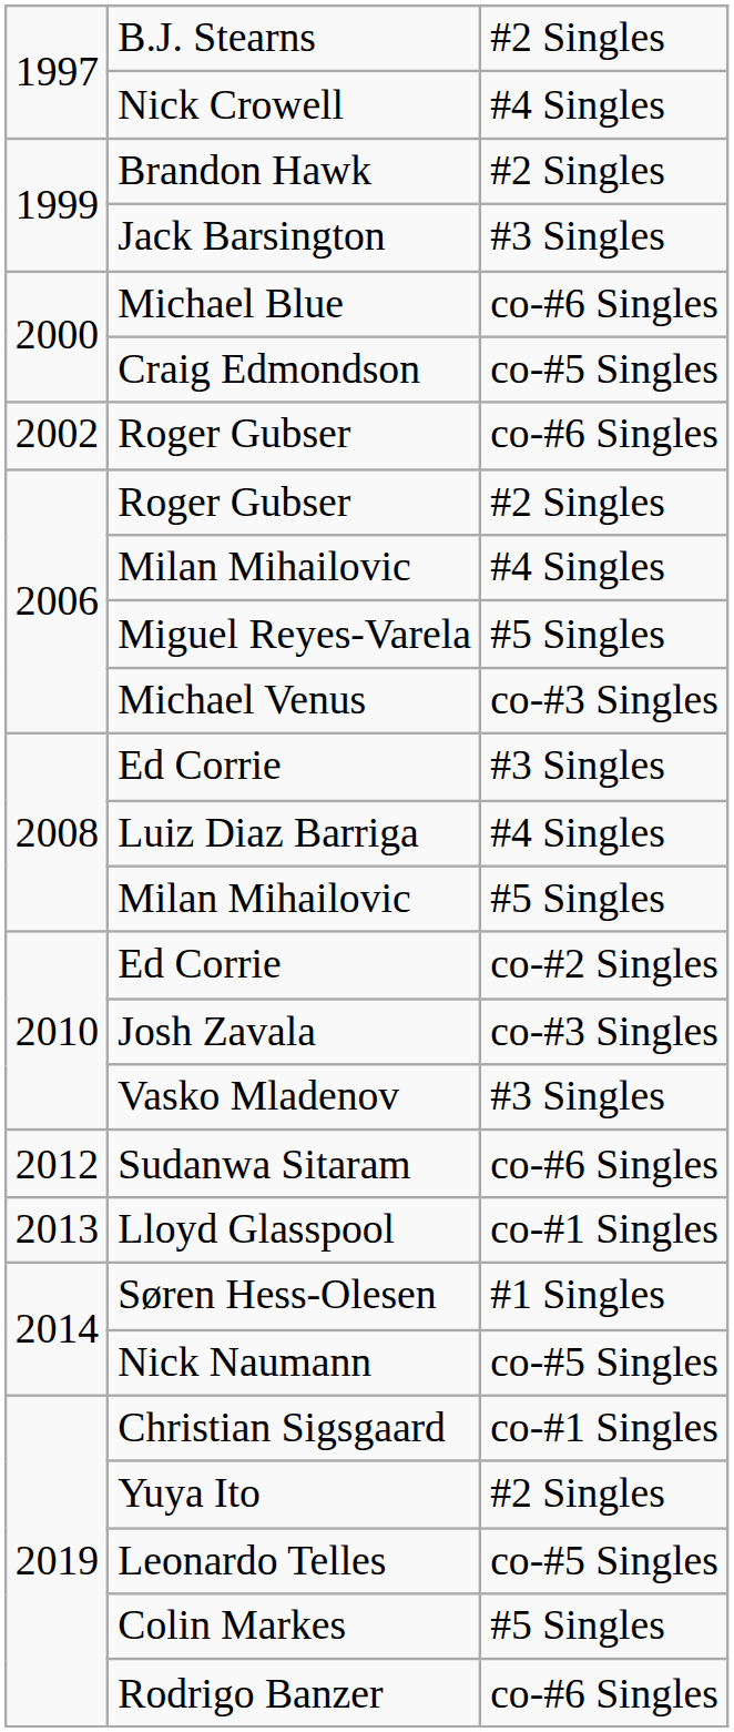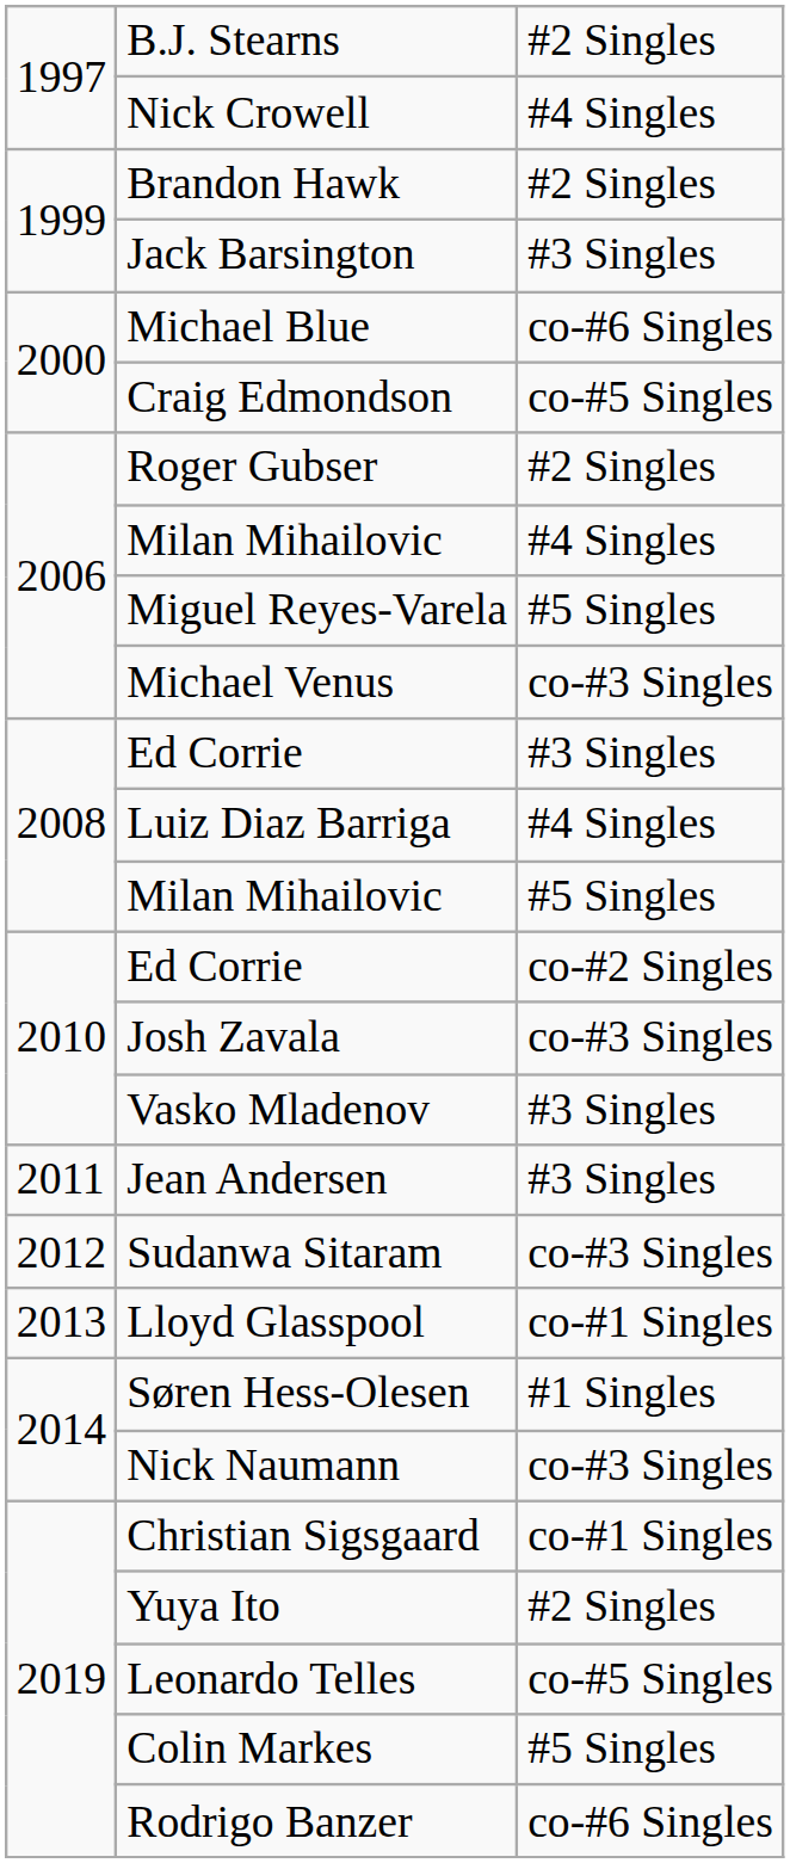- row: 2002 | Roger Gubser | co-#6 Singles
+ row: 2011 | Jean Andersen | #3 Singles
Sudanwa Sitaram | column 3: co-#6 Singles -> co-#3 Singles
Nick Naumann | column 3: co-#5 Singles -> co-#3 Singles
